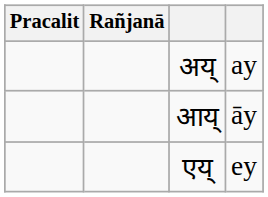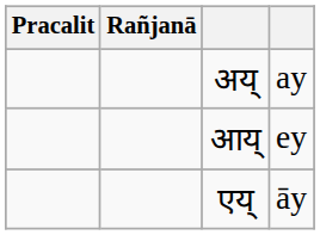आय् | column 4: āy -> ey
एय् | column 4: ey -> āy
